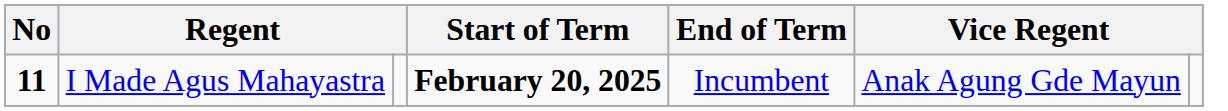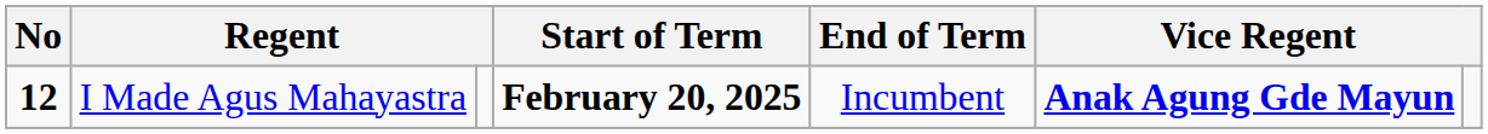I Made Agus Mahayastra | No: 11 -> 12
I Made Agus Mahayastra | column 6: normal -> bold
